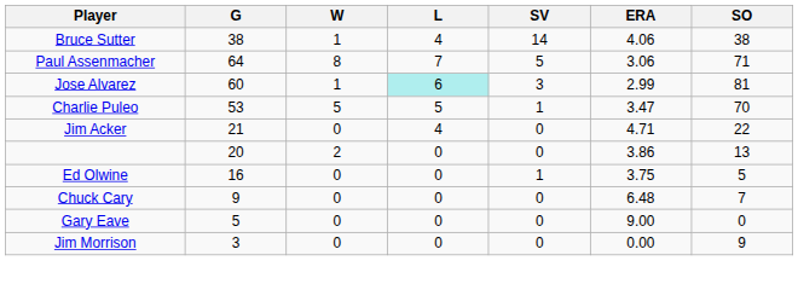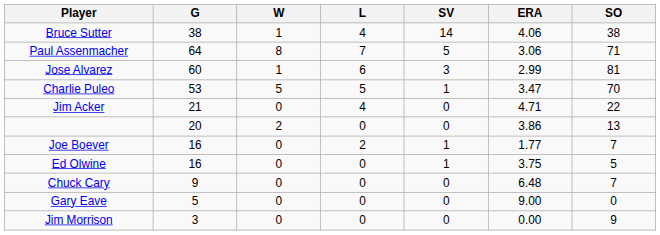Jose Alvarez | L: paleturquoise background -> no background
+ row: Joe Boever | 16 | 0 | 2 | 1 | 1.77 | 7
